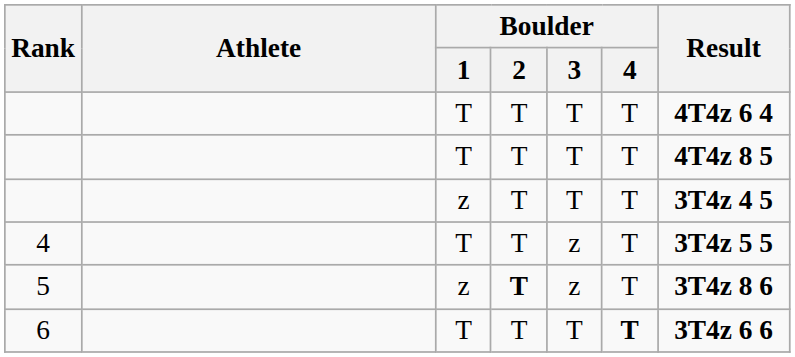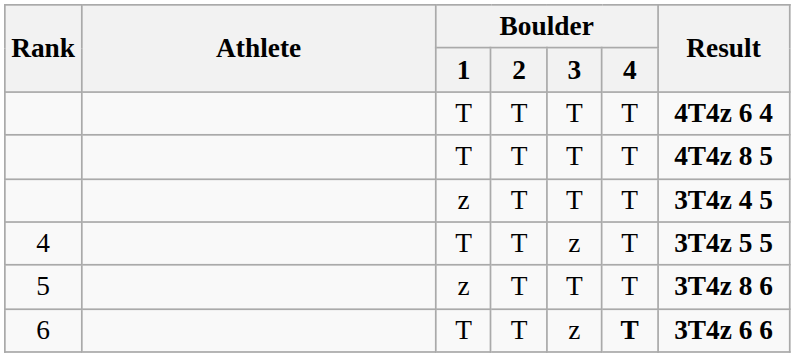5 | Boulder / 2: bold -> normal
5 | Boulder / 3: z -> T
6 | Boulder / 3: T -> z
